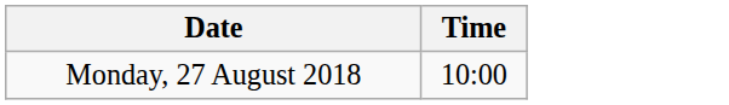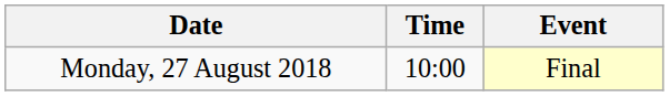+ column: Event | Final
